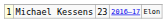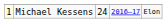Michael Kessens | column 3: 23 -> 24
